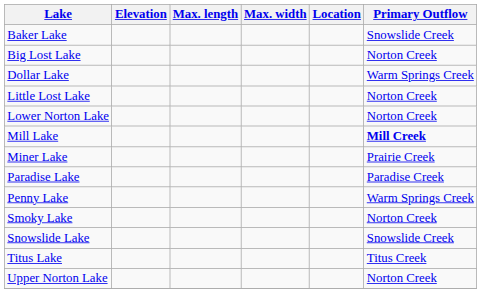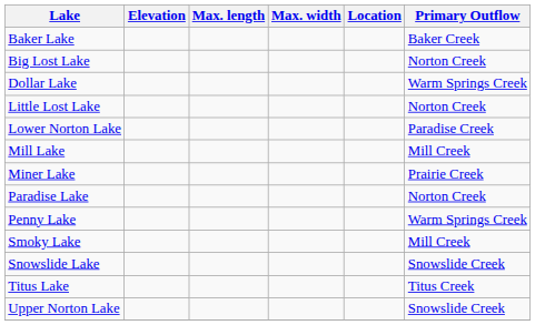Baker Lake | Primary Outflow: Snowslide Creek -> Baker Creek
Lower Norton Lake | Primary Outflow: Norton Creek -> Paradise Creek
Mill Lake | Primary Outflow: bold -> normal
Paradise Lake | Primary Outflow: Paradise Creek -> Norton Creek
Smoky Lake | Primary Outflow: Norton Creek -> Mill Creek
Upper Norton Lake | Primary Outflow: Norton Creek -> Snowslide Creek
